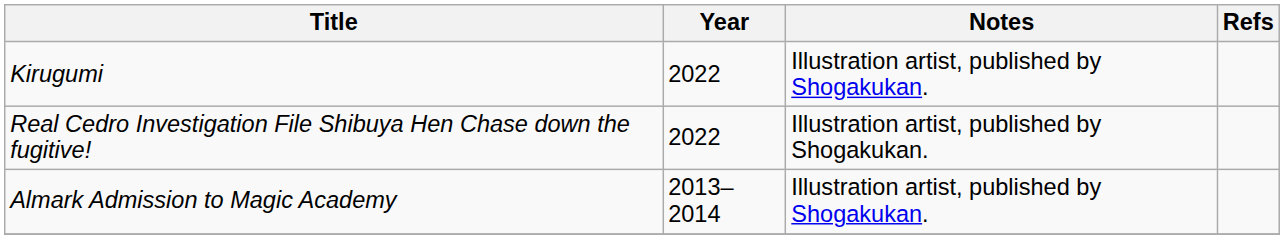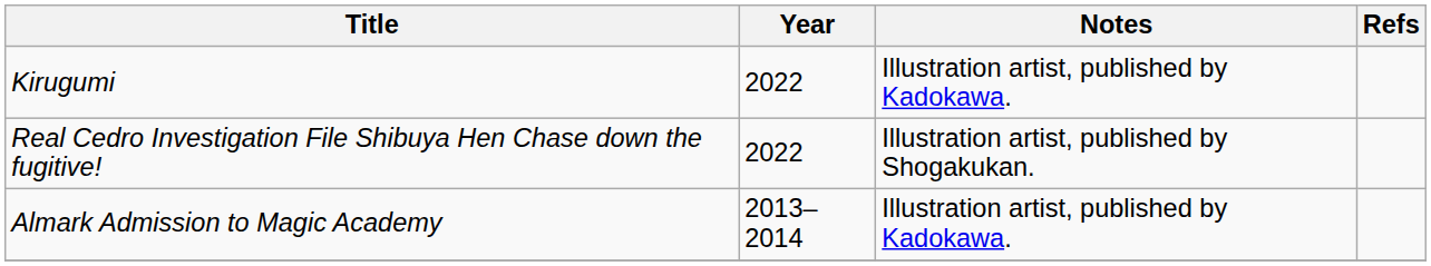Kirugumi | Notes: Illustration artist, published by Shogakukan. -> Illustration artist, published by Kadokawa.
Almark Admission to Magic Academy | Notes: Illustration artist, published by Shogakukan. -> Illustration artist, published by Kadokawa.
